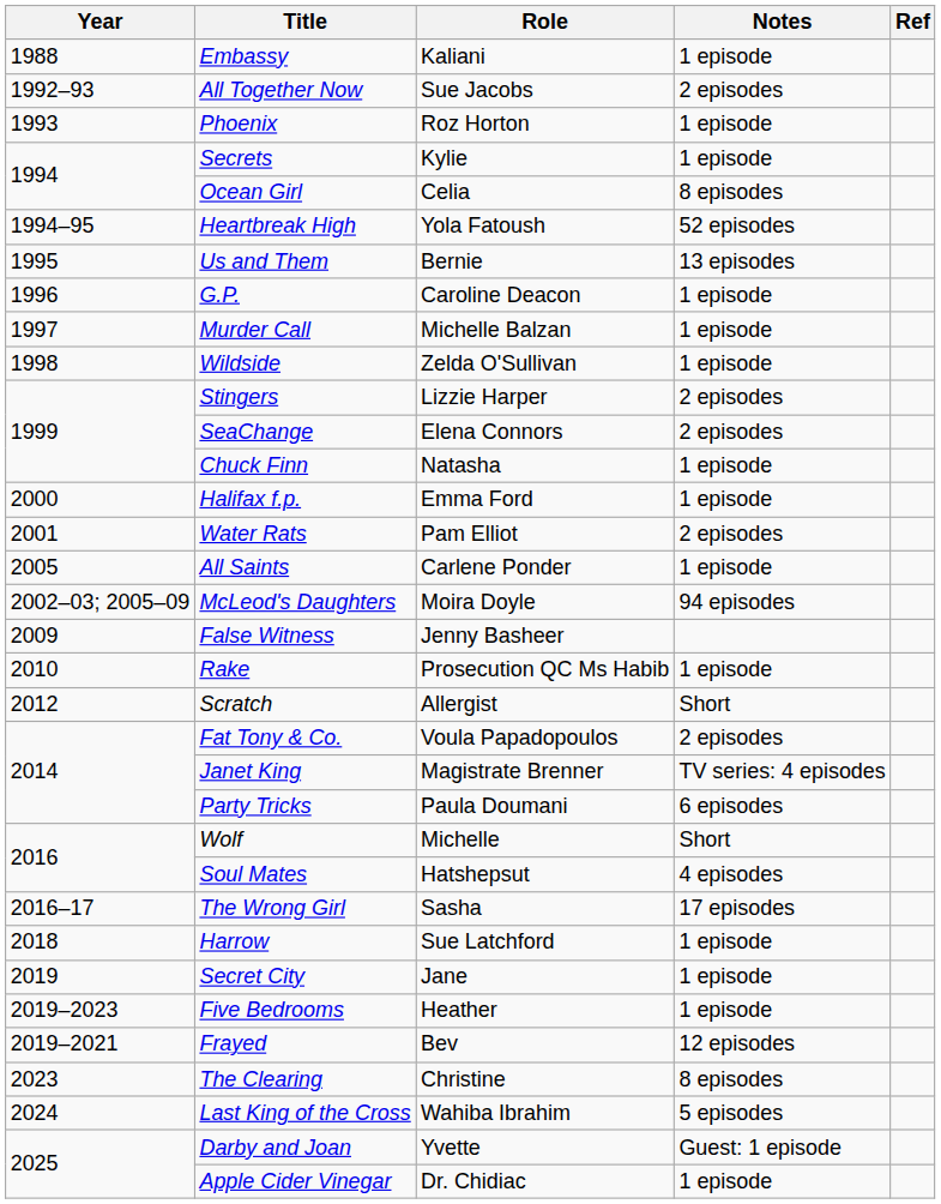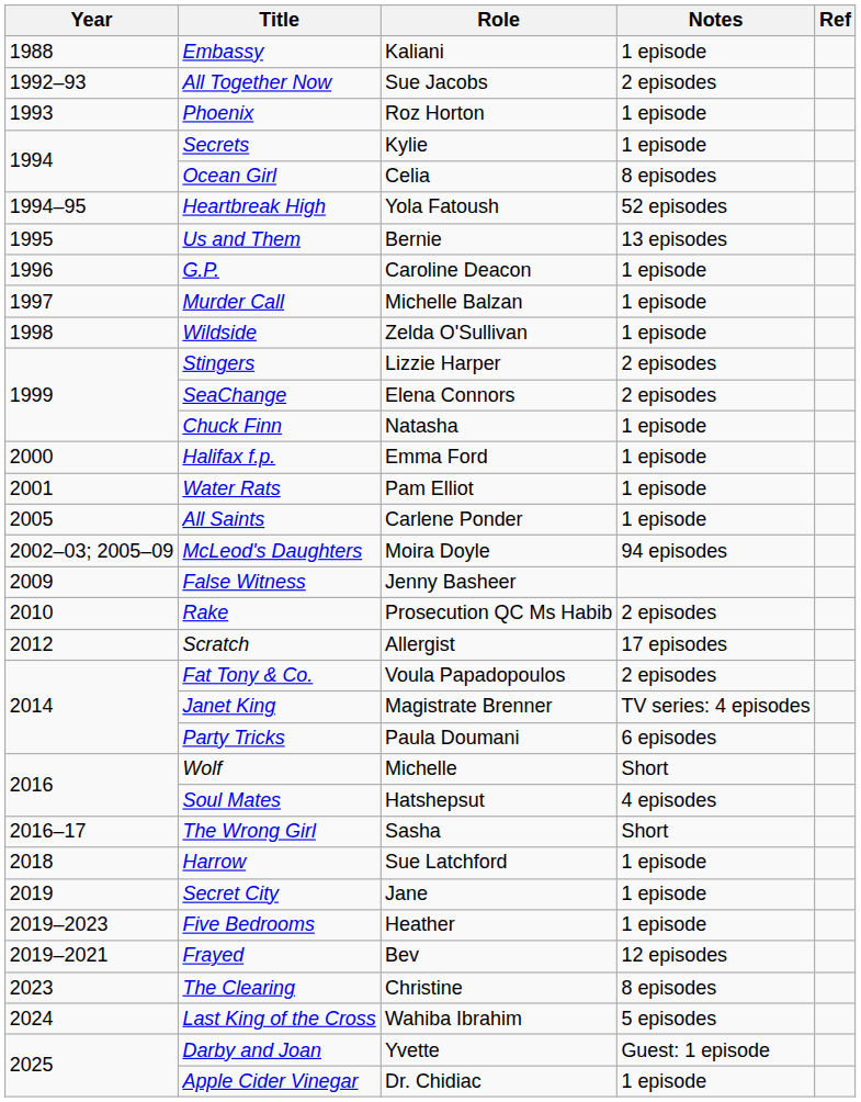Water Rats | Notes: 2 episodes -> 1 episode
Rake | Notes: 1 episode -> 2 episodes
Scratch | Notes: Short -> 17 episodes
The Wrong Girl | Notes: 17 episodes -> Short
